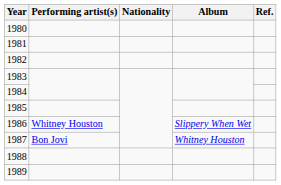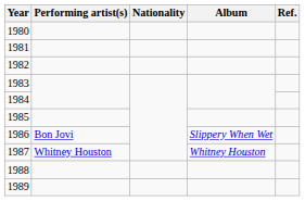1986 | Performing artist(s): Whitney Houston -> Bon Jovi
1987 | Performing artist(s): Bon Jovi -> Whitney Houston
